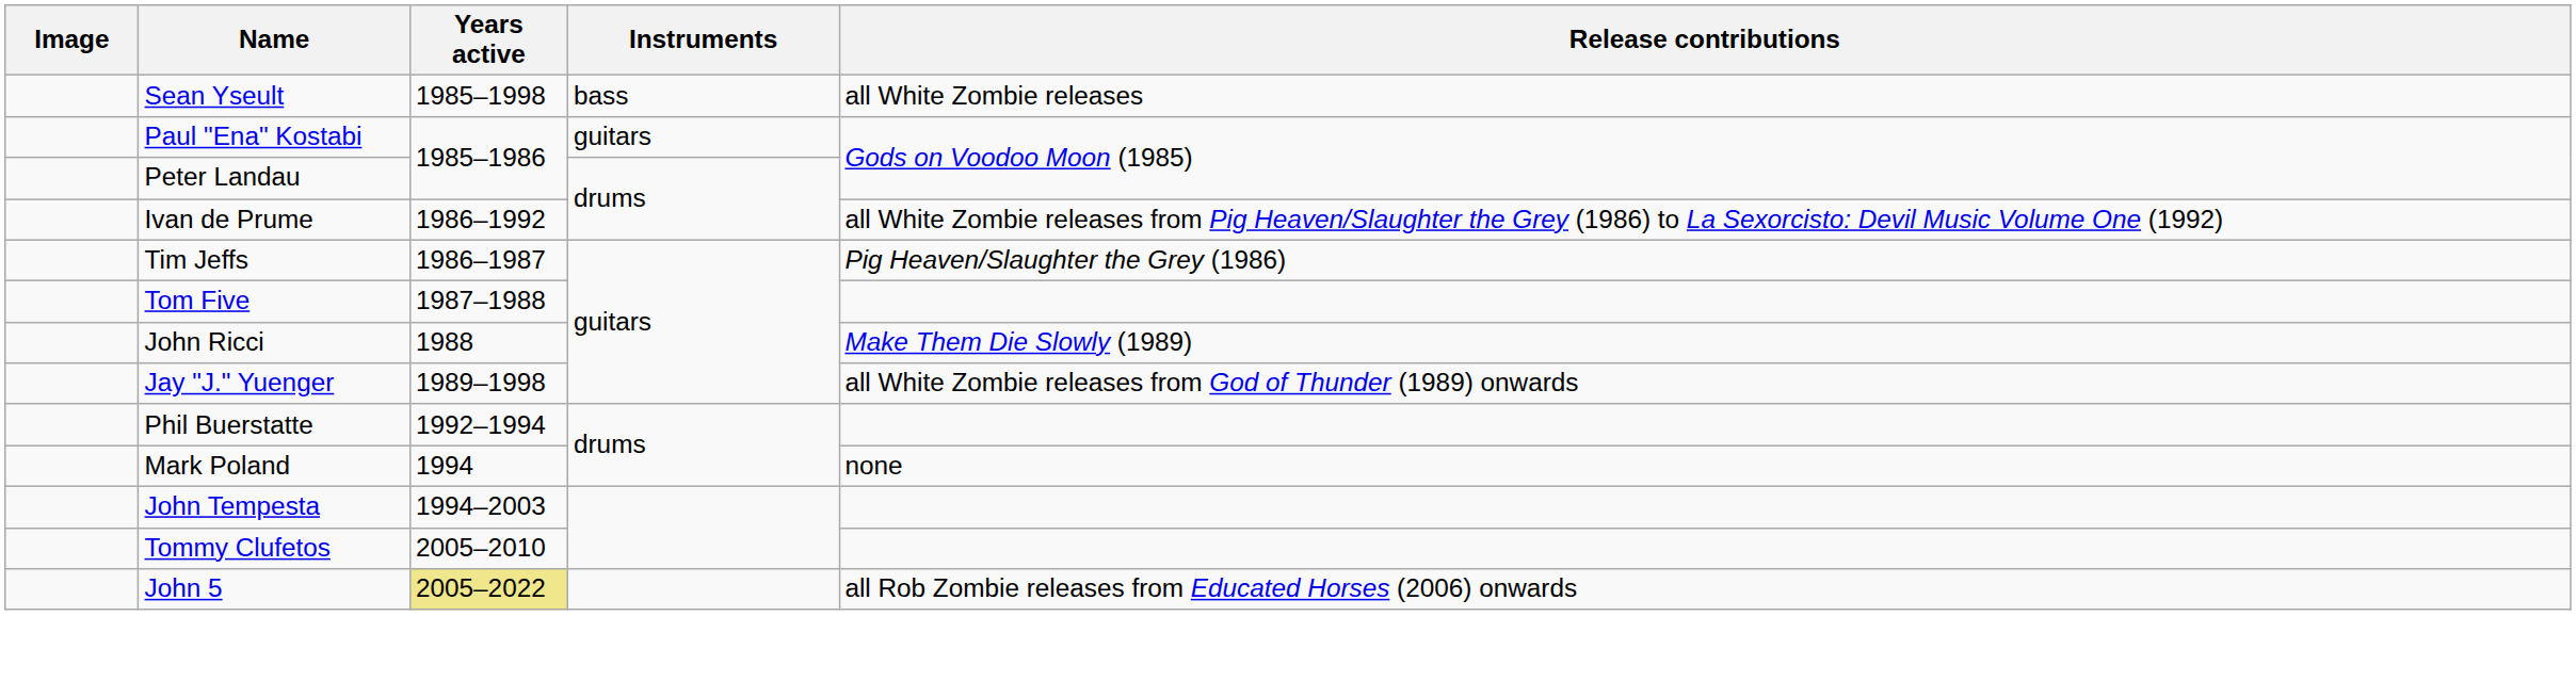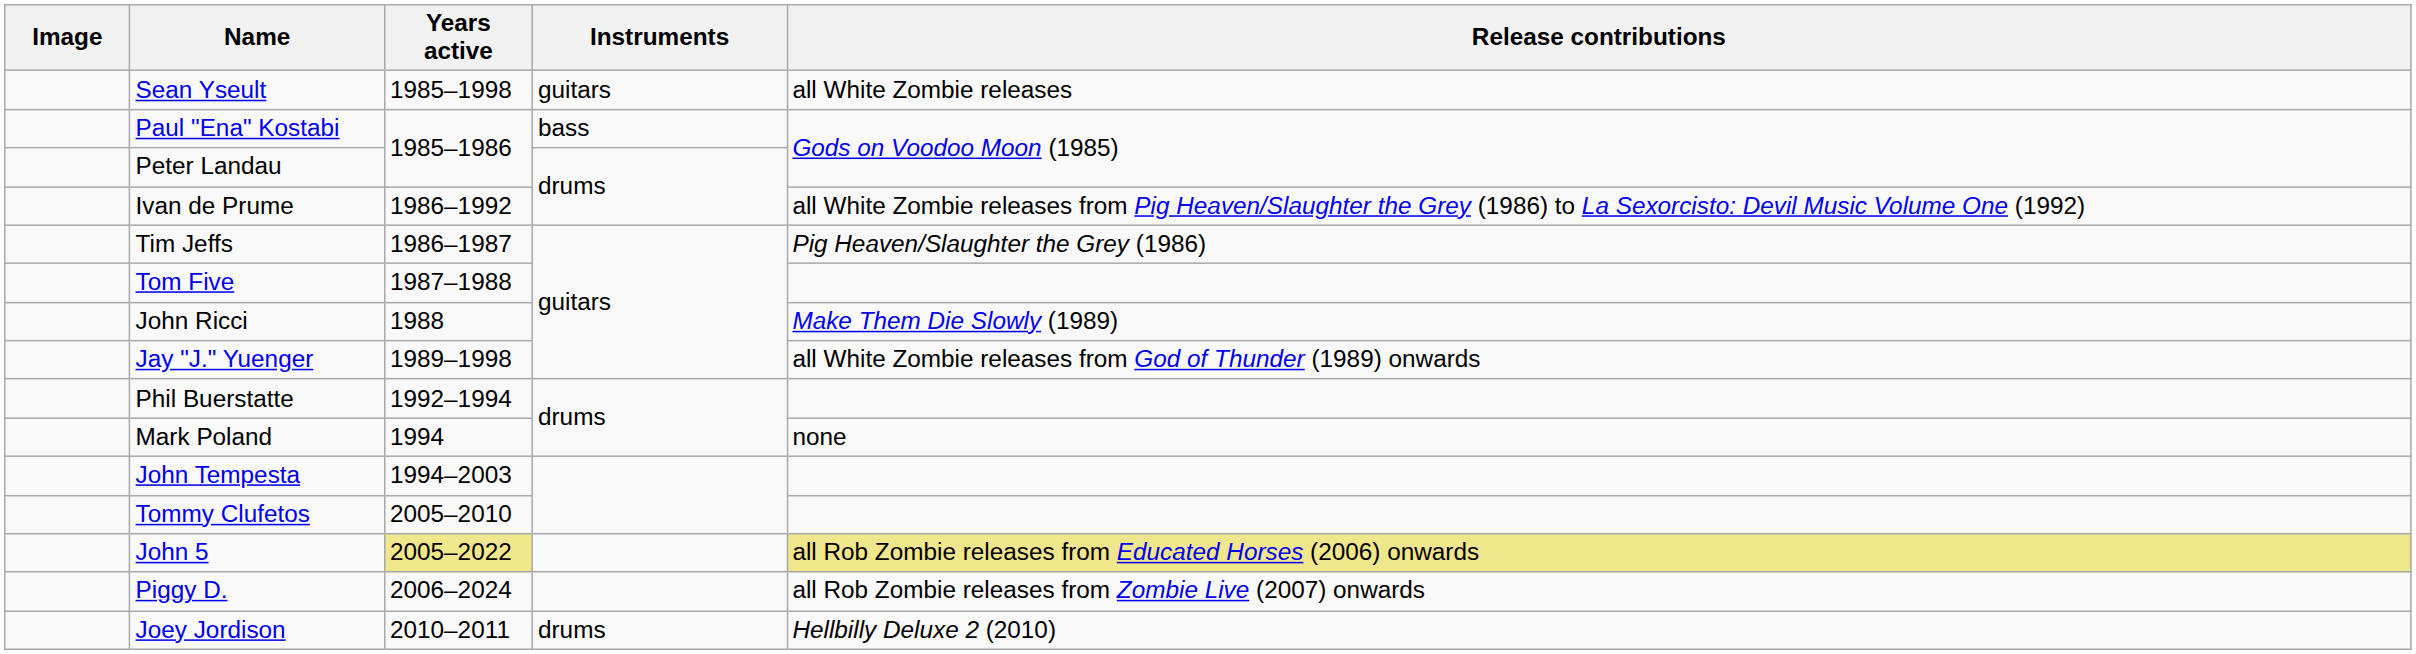Sean Yseult | Instruments: bass -> guitars
Paul "Ena" Kostabi | Instruments: guitars -> bass
John 5 | Release contributions: no background -> khaki background
+ row: Piggy D. | 2006–2024 | all Rob Zombie releases from Zombie Live (2007) onwards
+ row: Joey Jordison | 2010–2011 | drums | Hellbilly Deluxe 2 (2010)
